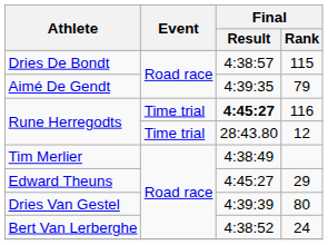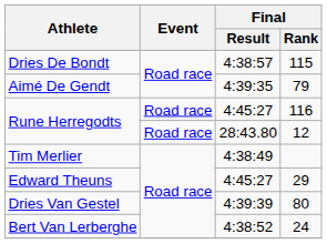116 | Event: Time trial -> Road race
116 | Final / Result: bold -> normal
12 | Event: Time trial -> Road race
